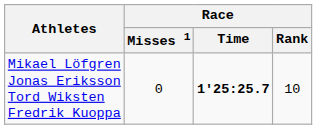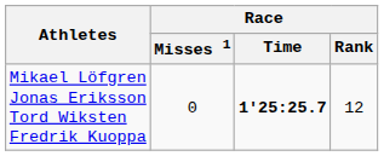Mikael Löfgren Jonas Eriksson Tord Wiksten Fredrik Kuoppa | Race / Rank: 10 -> 12
